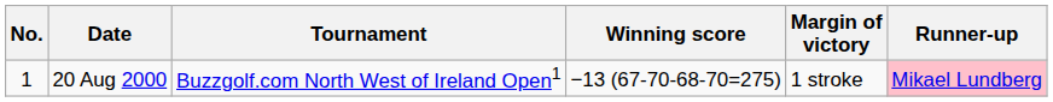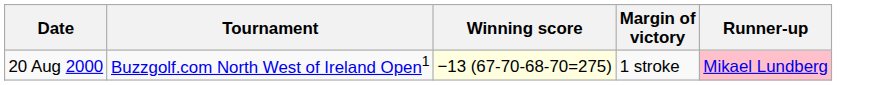- column: No. | 1
20 Aug 2000 | Winning score: no background -> lightyellow background
